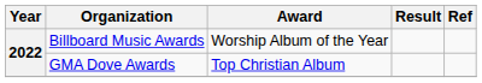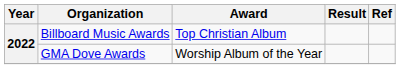Billboard Music Awards | Award: Worship Album of the Year -> Top Christian Album
GMA Dove Awards | Award: Top Christian Album -> Worship Album of the Year
